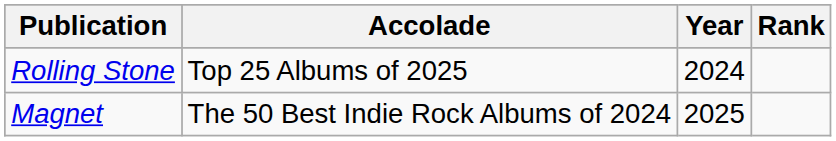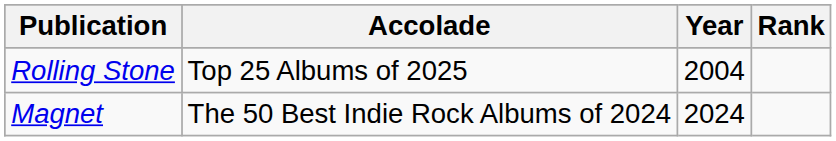Rolling Stone | Year: 2024 -> 2004
Magnet | Year: 2025 -> 2024
